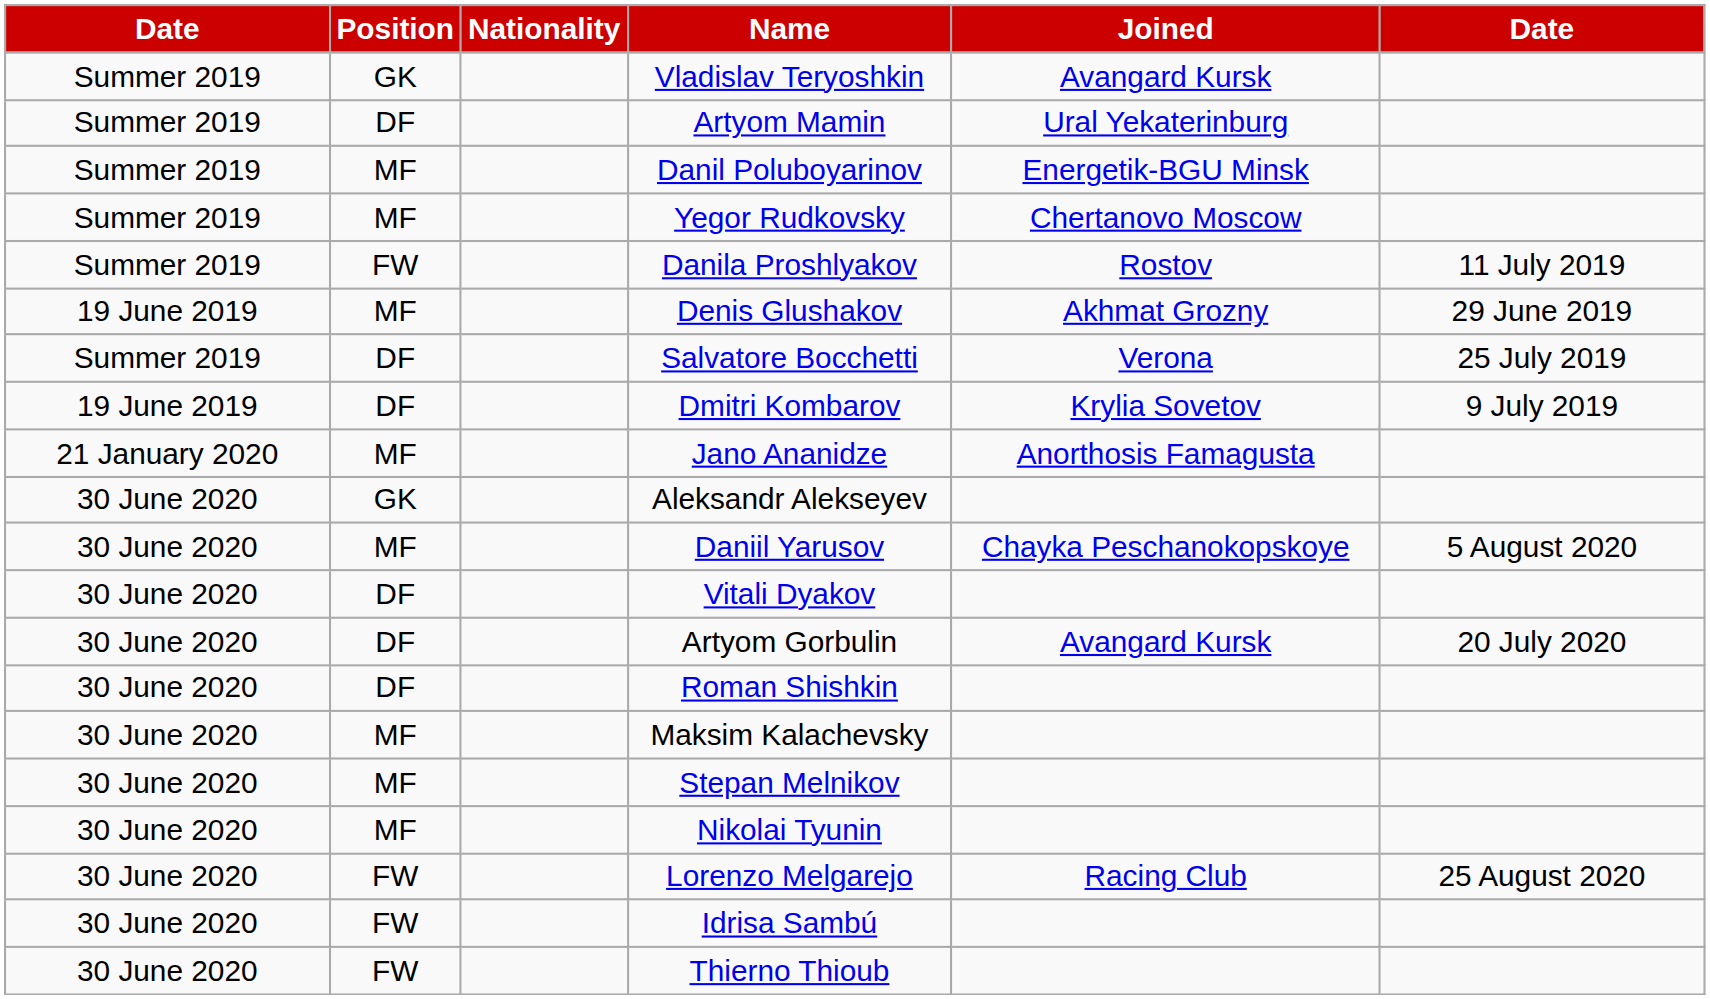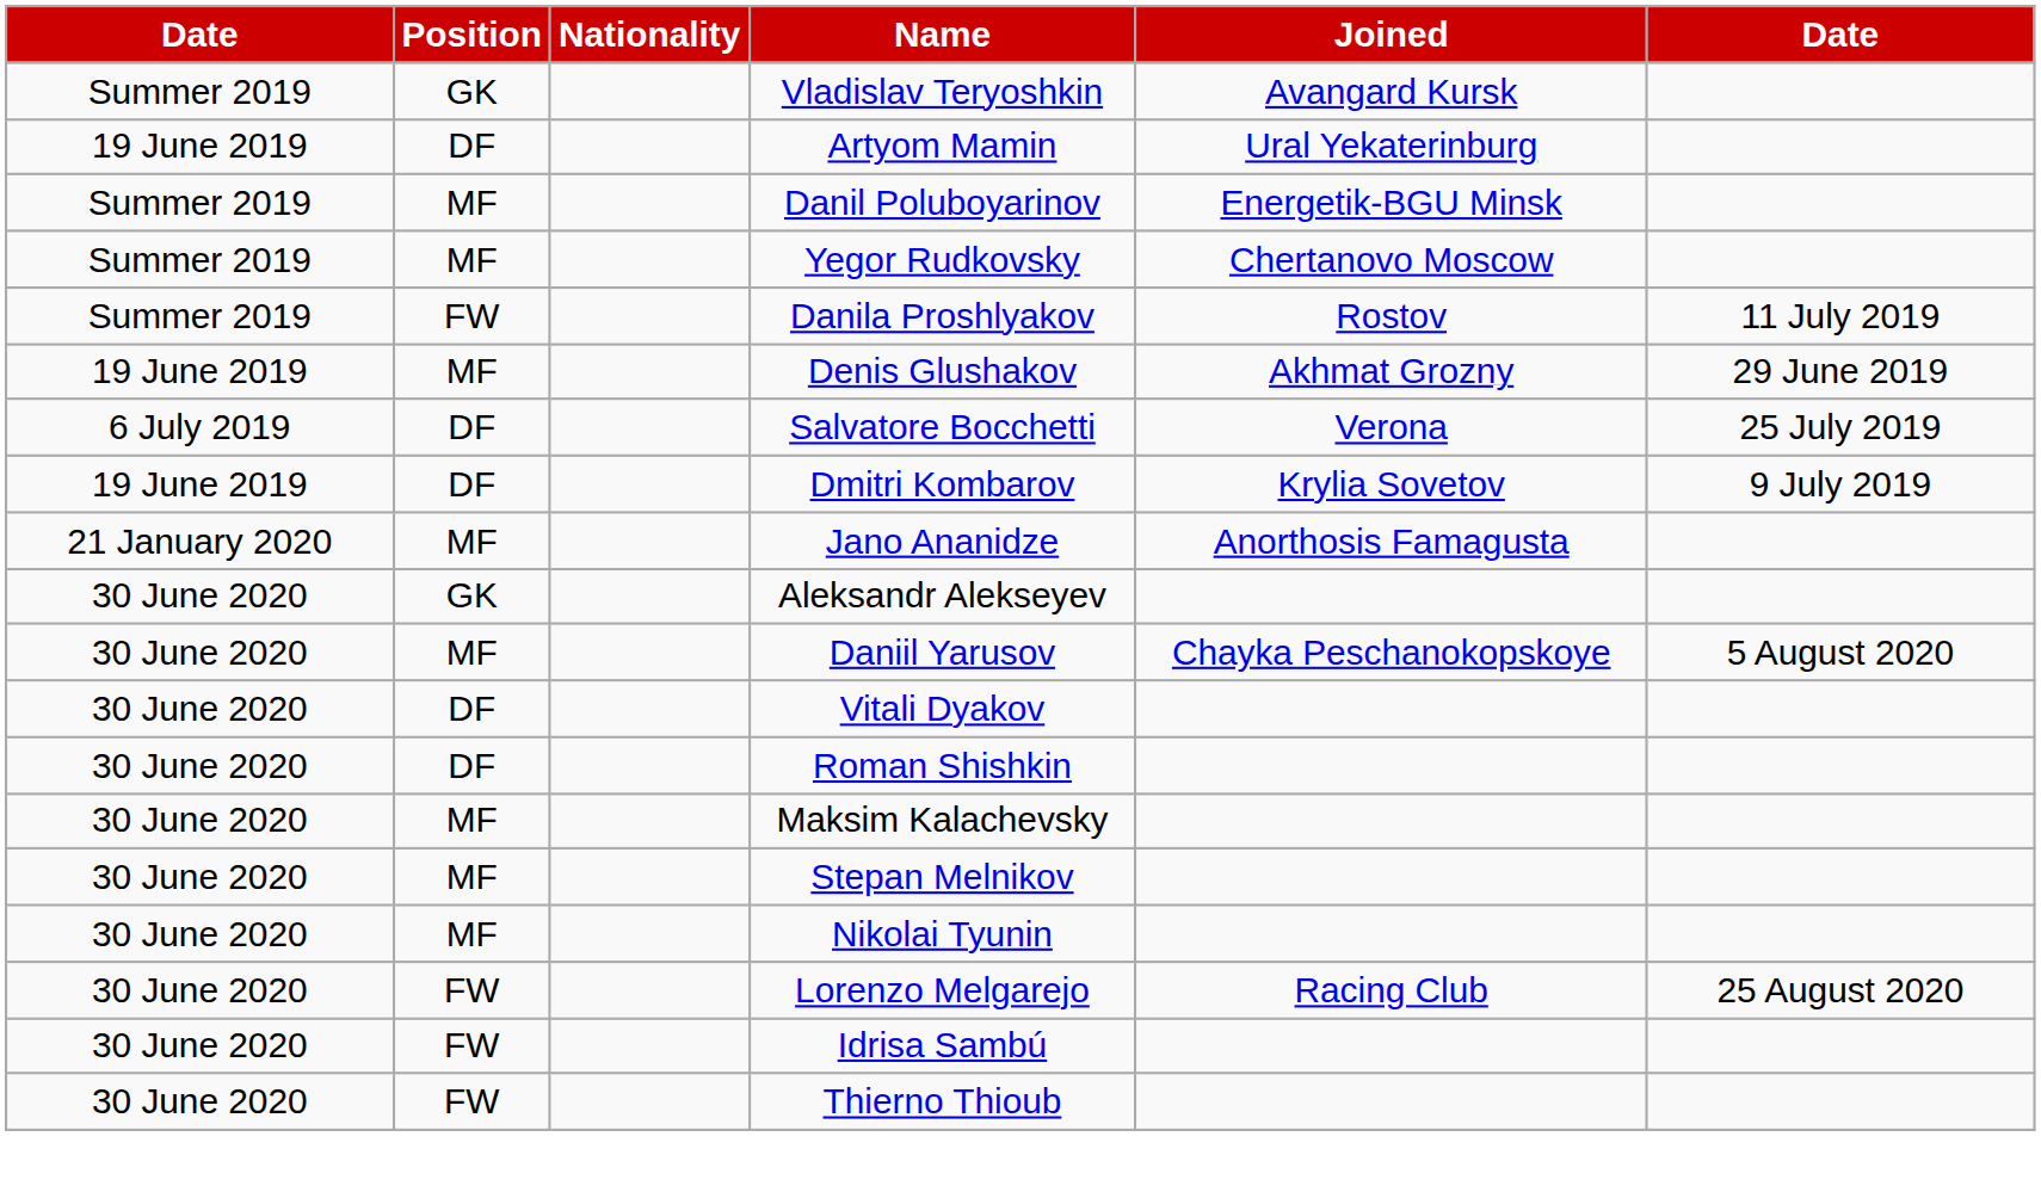Artyom Mamin | column 1: Summer 2019 -> 19 June 2019
Salvatore Bocchetti | column 1: Summer 2019 -> 6 July 2019
- row: 30 June 2020 | DF | Artyom Gorbulin | Avangard Kursk | 20 July 2020
